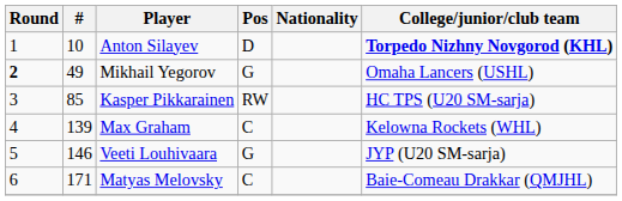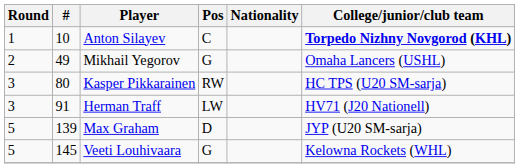Anton Silayev | Pos: D -> C
Mikhail Yegorov | Round: bold -> normal
Kasper Pikkarainen | #: 85 -> 80
+ row: 3 | 91 | Herman Traff | LW | HV71 (J20 Nationell)
Max Graham | Round: 4 -> 5
Max Graham | Pos: C -> D
Max Graham | College/junior/club team: Kelowna Rockets (WHL) -> JYP (U20 SM-sarja)
Veeti Louhivaara | #: 146 -> 145
Veeti Louhivaara | College/junior/club team: JYP (U20 SM-sarja) -> Kelowna Rockets (WHL)
- row: 6 | 171 | Matyas Melovsky | C | Baie-Comeau Drakkar (QMJHL)
